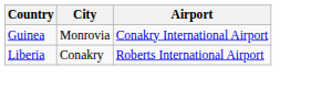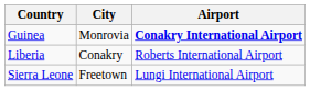Guinea | Airport: normal -> bold
+ row: Sierra Leone | Freetown | Lungi International Airport
